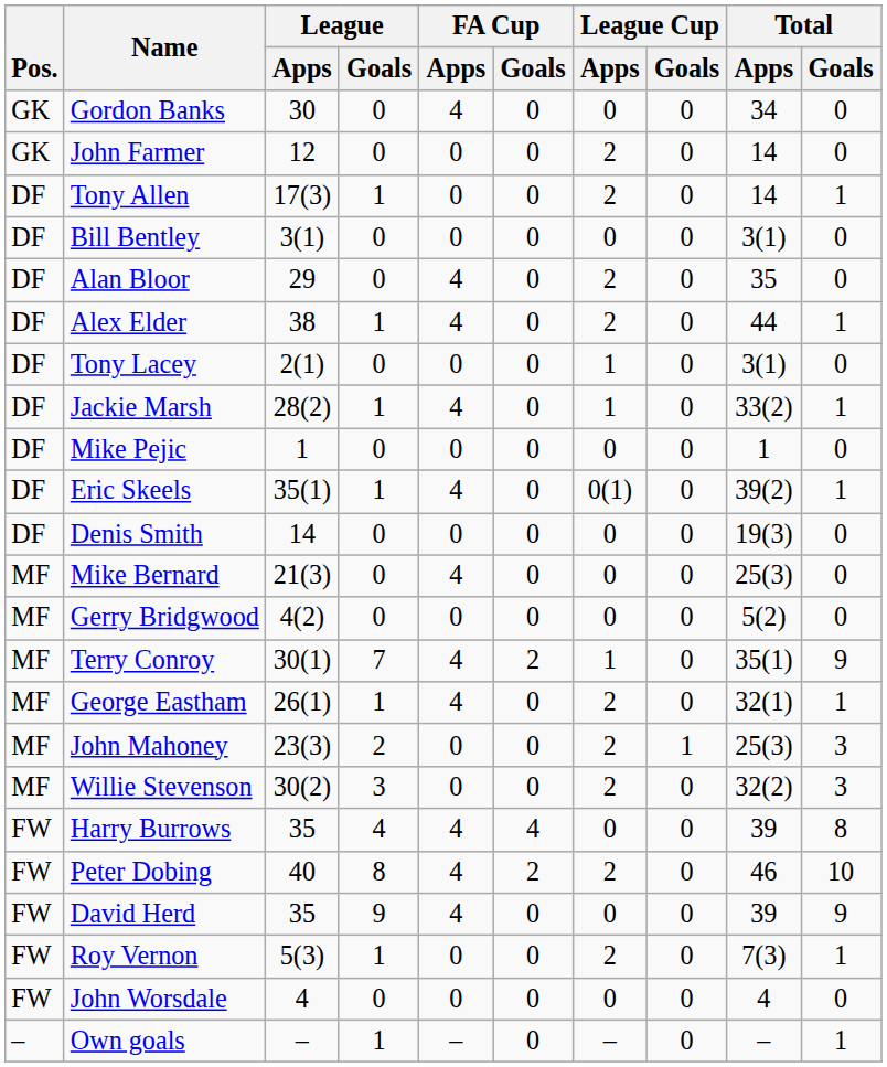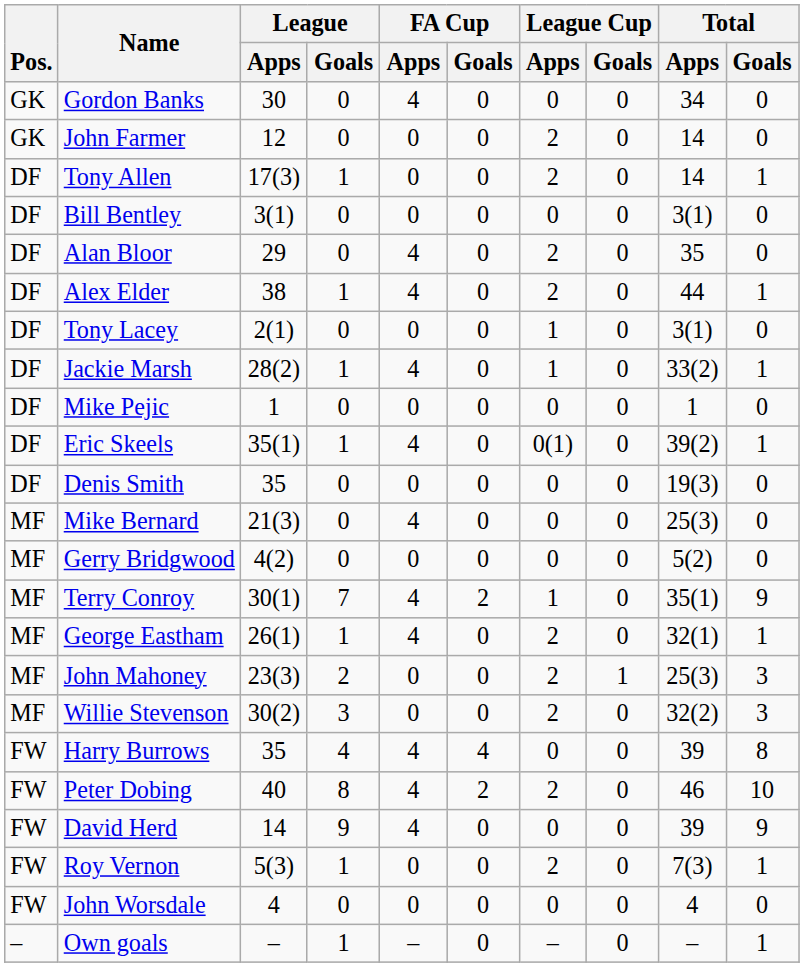Denis Smith | League / Apps: 14 -> 35
David Herd | League / Apps: 35 -> 14
